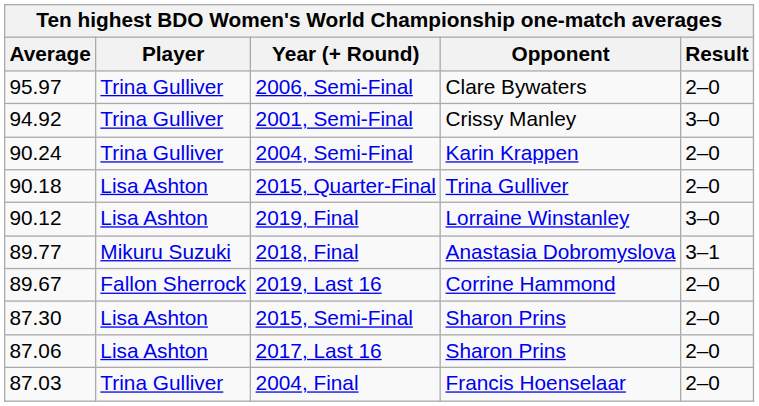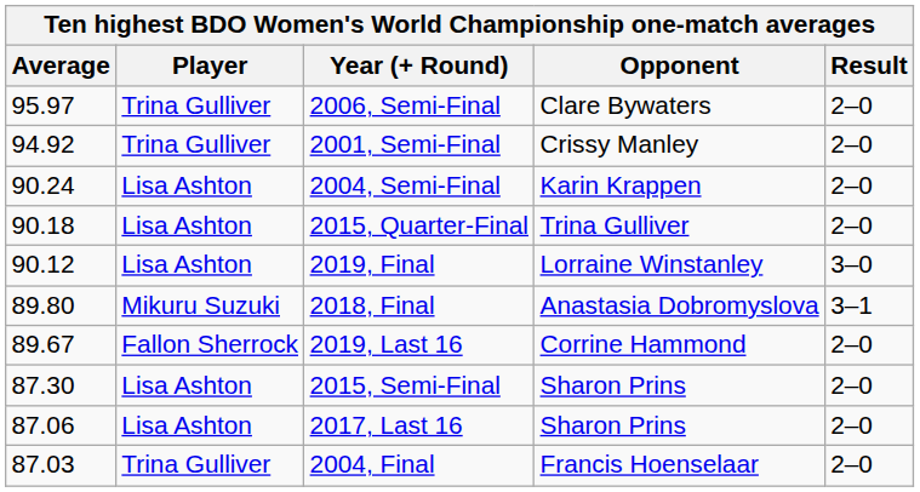2001, Semi-Final | Result: 3–0 -> 2–0
2004, Semi-Final | Player: Trina Gulliver -> Lisa Ashton
2018, Final | Average: 89.77 -> 89.80
